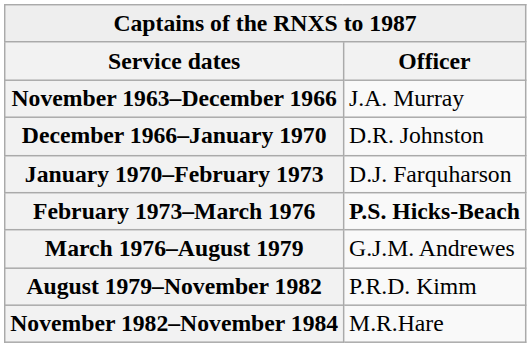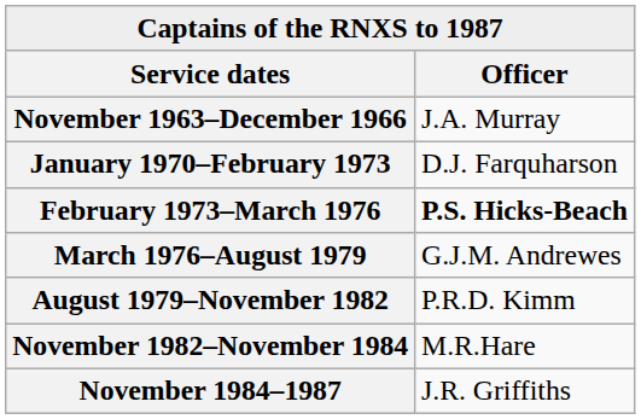- row: December 1966–January 1970 | D.R. Johnston
+ row: November 1984–1987 | J.R. Griffiths
